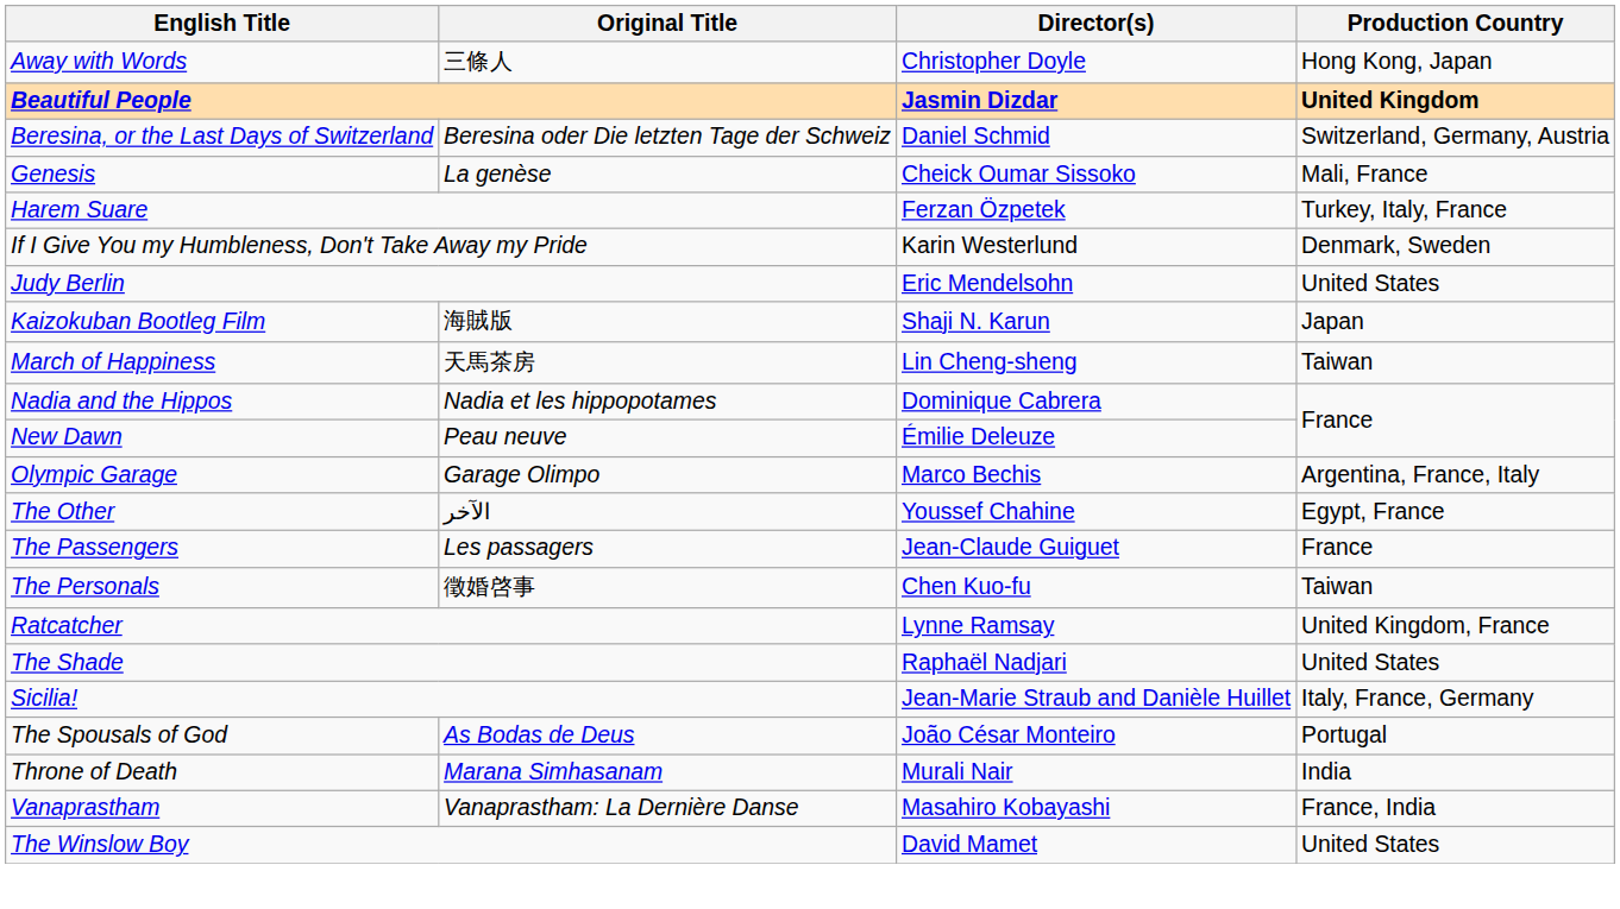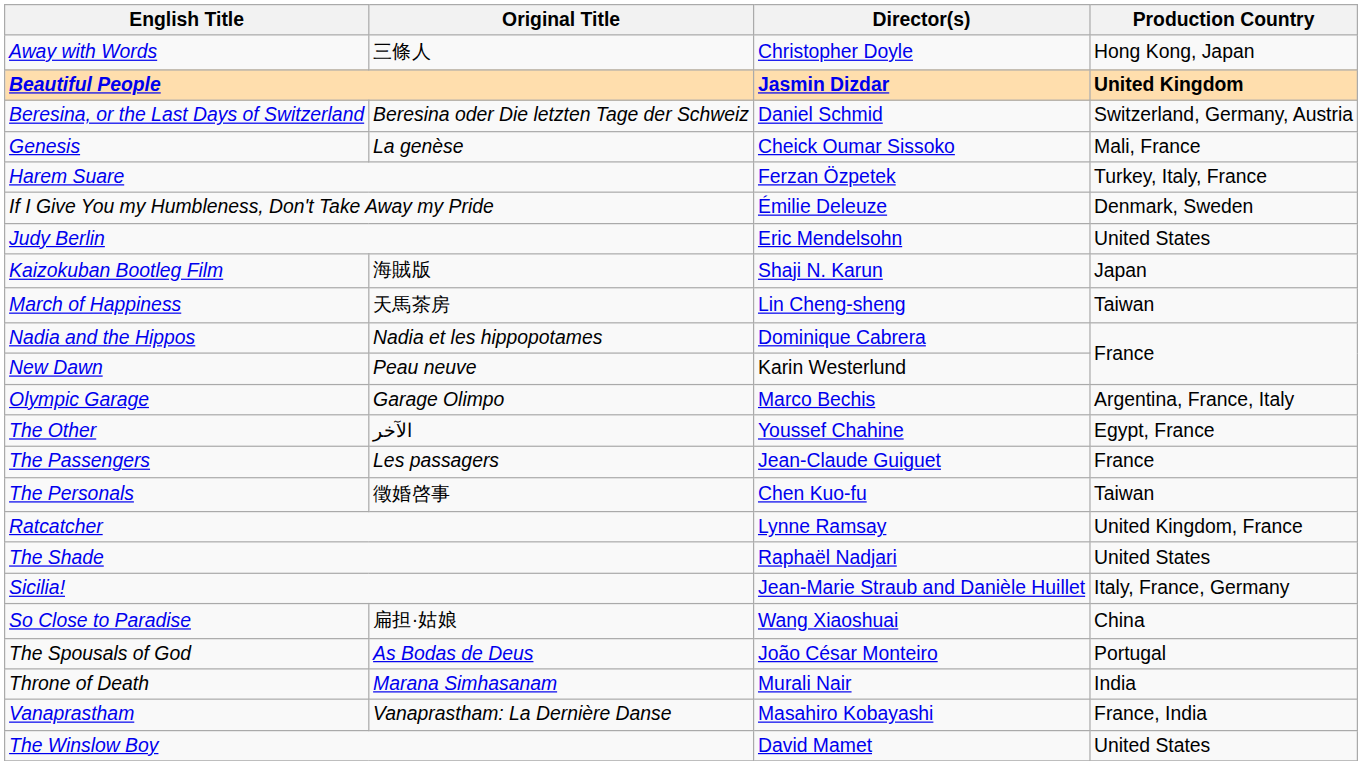If I Give You my Humbleness, Don't Take Away my Pride | Director(s): Karin Westerlund -> Émilie Deleuze
New Dawn | Director(s): Émilie Deleuze -> Karin Westerlund
+ row: So Close to Paradise | 扁担·姑娘 | Wang Xiaoshuai | China
